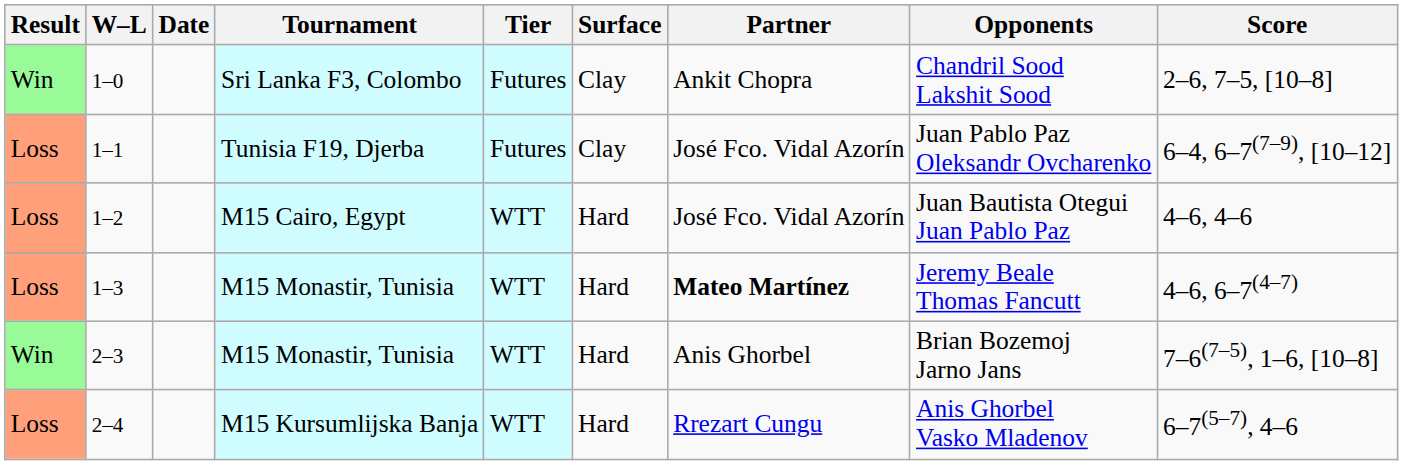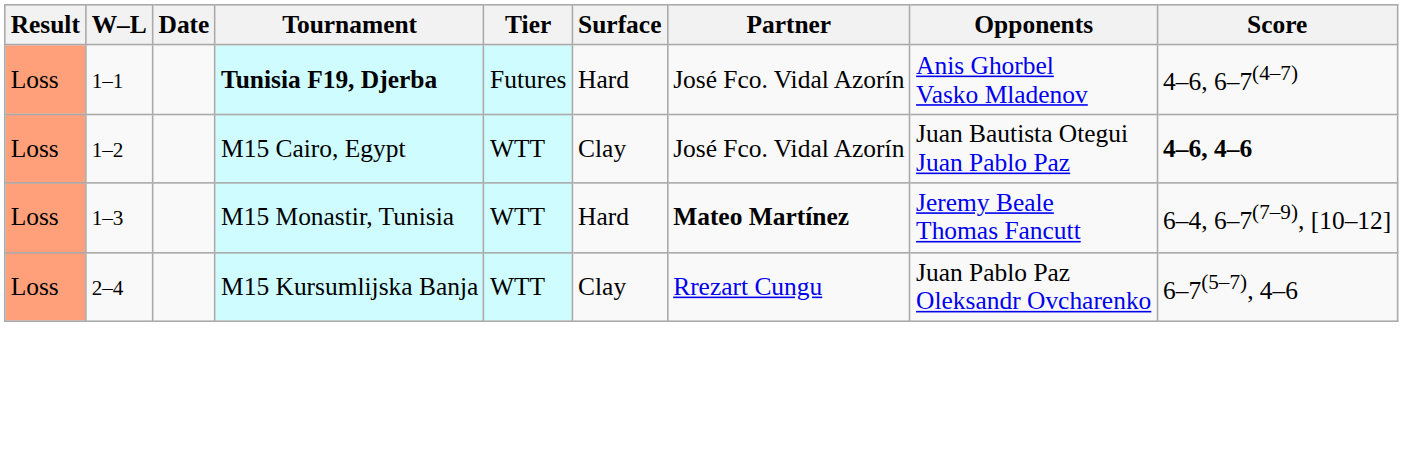- row: Win | 1–0 | Sri Lanka F3, Colombo | Futures | Clay | Ankit Chopra | Chandril Sood Lakshit Sood | 2–6, 7–5, [10–8]
1–1 | Tournament: normal -> bold
1–1 | Surface: Clay -> Hard
1–1 | Opponents: Juan Pablo Paz Oleksandr Ovcharenko -> Anis Ghorbel Vasko Mladenov
1–1 | Score: 6–4, 6–7(7–9), [10–12] -> 4–6, 6–7(4–7)
1–2 | Surface: Hard -> Clay
1–2 | Score: normal -> bold
1–3 | Score: 4–6, 6–7(4–7) -> 6–4, 6–7(7–9), [10–12]
- row: Win | 2–3 | M15 Monastir, Tunisia | WTT | Hard | Anis Ghorbel | Brian Bozemoj Jarno Jans | 7–6(7–5), 1–6, [10–8]
2–4 | Surface: Hard -> Clay
2–4 | Opponents: Anis Ghorbel Vasko Mladenov -> Juan Pablo Paz Oleksandr Ovcharenko
